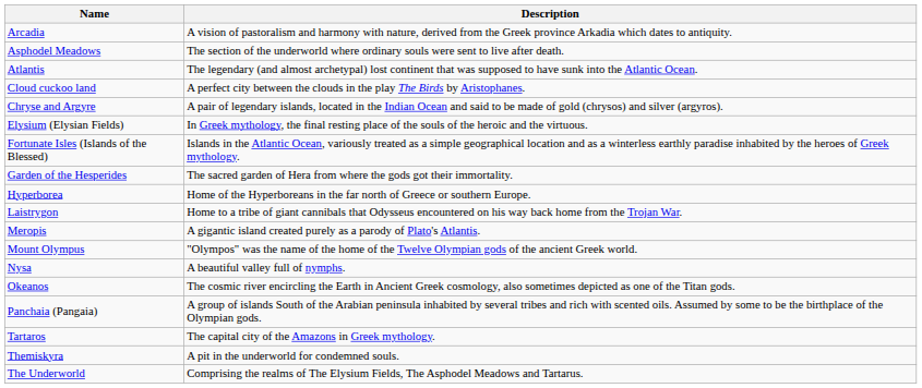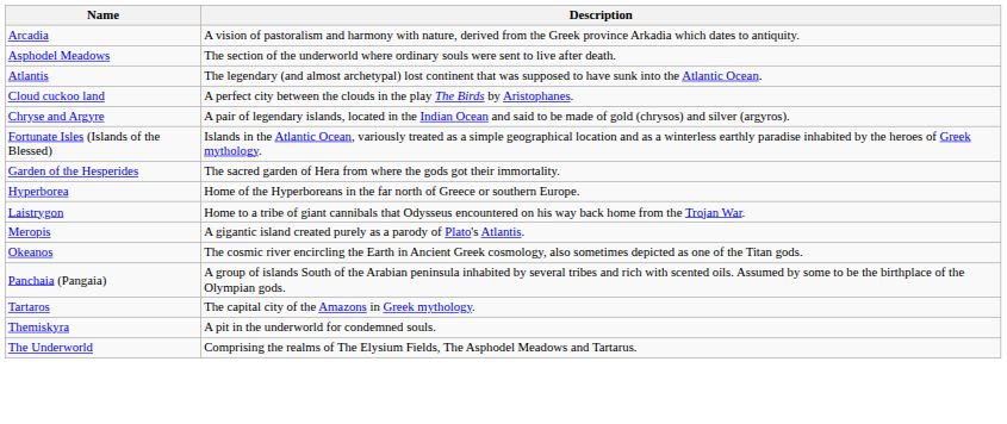- row: Elysium (Elysian Fields) | In Greek mythology, the final resting place of the souls of the heroic and the virtuous.
- row: Mount Olympus | "Olympos" was the name of the home of the Twelve Olympian gods of the ancient Greek world.
- row: Nysa | A beautiful valley full of nymphs.
